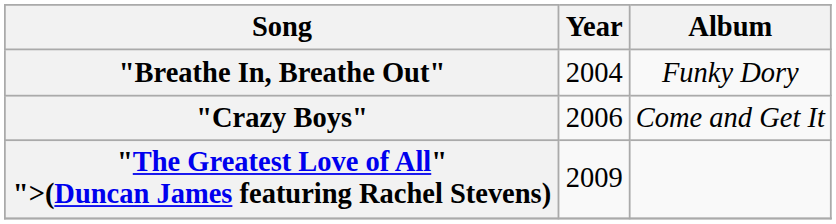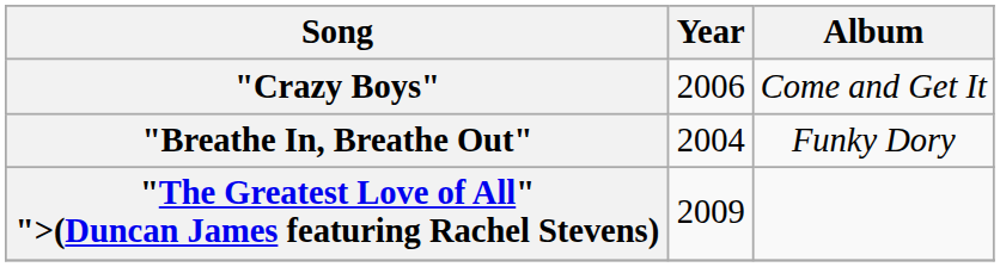rows swapped: "Breathe In, Breathe Out" <-> "Crazy Boys"
